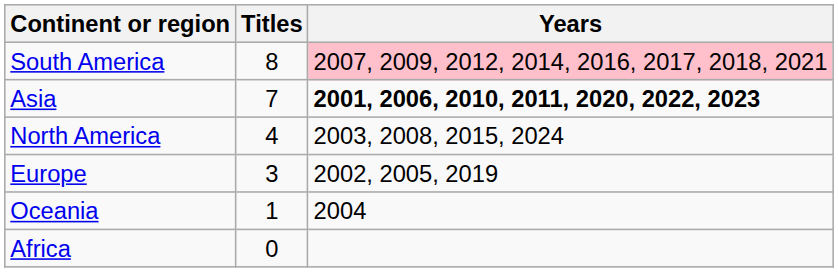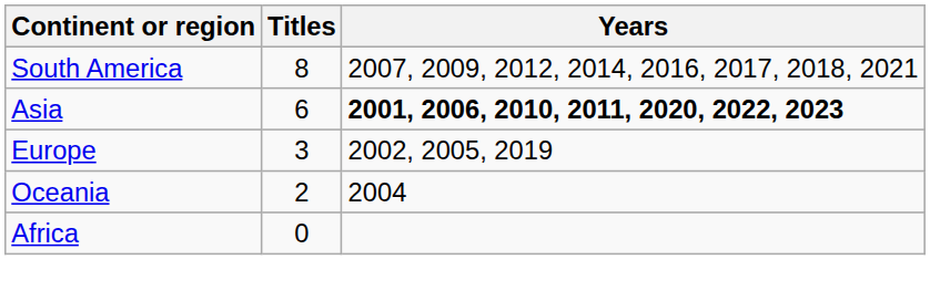South America | Years: pink background -> no background
Asia | Titles: 7 -> 6
- row: North America | 4 | 2003, 2008, 2015, 2024
Oceania | Titles: 1 -> 2
